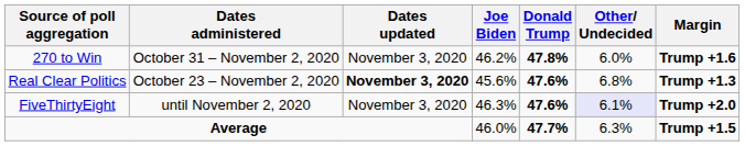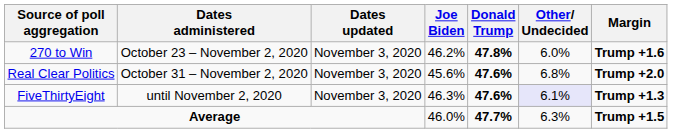270 to Win | Dates administered: October 31 – November 2, 2020 -> October 23 – November 2, 2020
Real Clear Politics | Dates administered: October 23 – November 2, 2020 -> October 31 – November 2, 2020
Real Clear Politics | Dates updated: bold -> normal
Real Clear Politics | Margin: Trump +1.3 -> Trump +2.0
FiveThirtyEight | Margin: Trump +2.0 -> Trump +1.3
